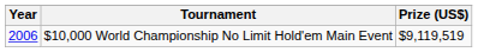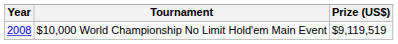$10,000 World Championship No Limit Hold'em Main Event | Year: 2006 -> 2008
